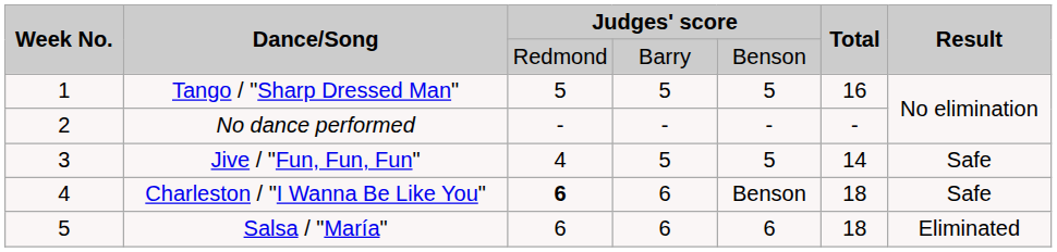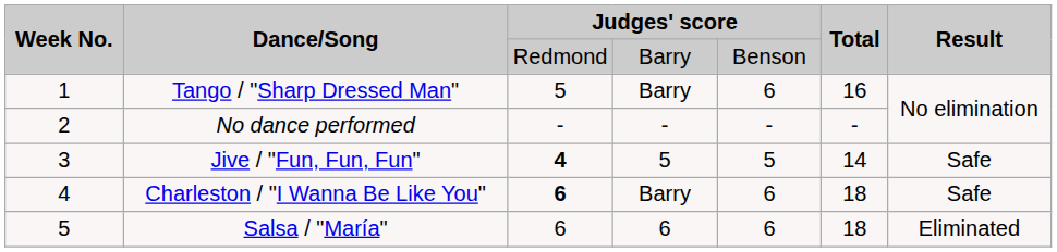Tango / "Sharp Dressed Man" | column 4: 5 -> Barry
Tango / "Sharp Dressed Man" | column 5: 5 -> 6
Jive / "Fun, Fun, Fun" | column 3: normal -> bold
Charleston / "I Wanna Be Like You" | column 4: 6 -> Barry
Charleston / "I Wanna Be Like You" | column 5: Benson -> 6
